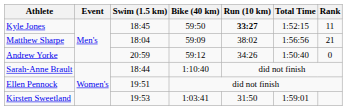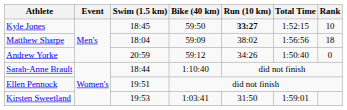Kyle Jones | Rank: 11 -> 10
Matthew Sharpe | Rank: 21 -> 18
